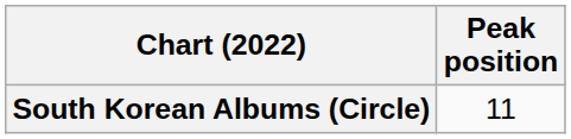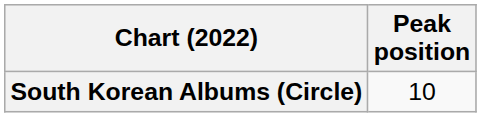South Korean Albums (Circle) | Peak position: 11 -> 10
